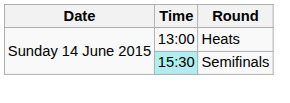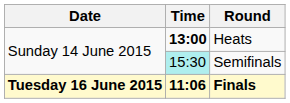Heats | Time: normal -> bold
+ row: Tuesday 16 June 2015 | 11:06 | Finals
